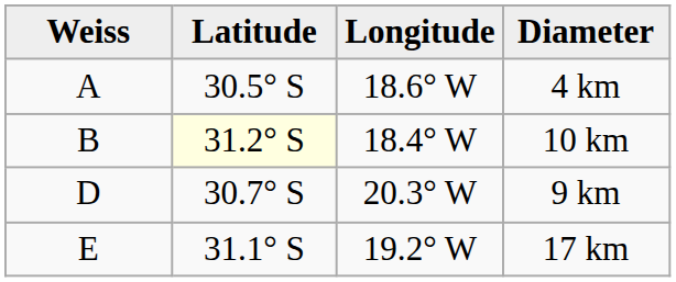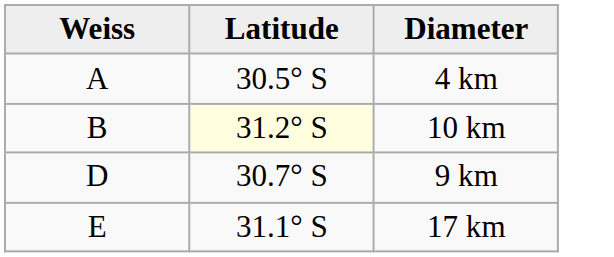- column: Longitude | 18.6° W | 18.4° W | 20.3° W | 19.2° W
